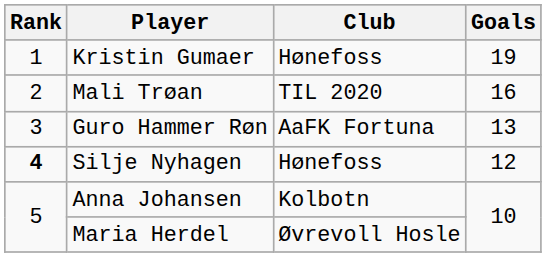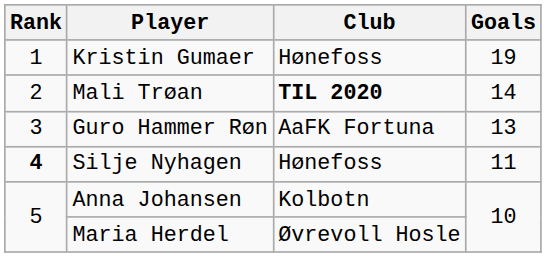Mali Trøan | Club: normal -> bold
Mali Trøan | Goals: 16 -> 14
Silje Nyhagen | Goals: 12 -> 11
